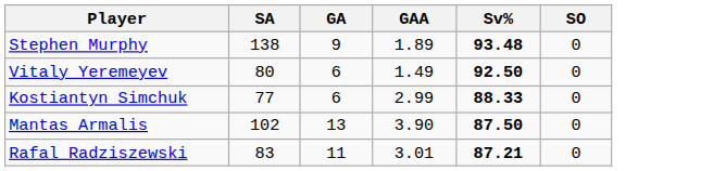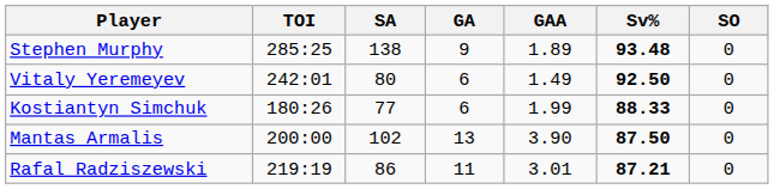+ column: TOI | 285:25 | 242:01 | 180:26 | 200:00 | 219:19
Kostiantyn Simchuk | GAA: 2.99 -> 1.99
Rafal Radziszewski | SA: 83 -> 86
